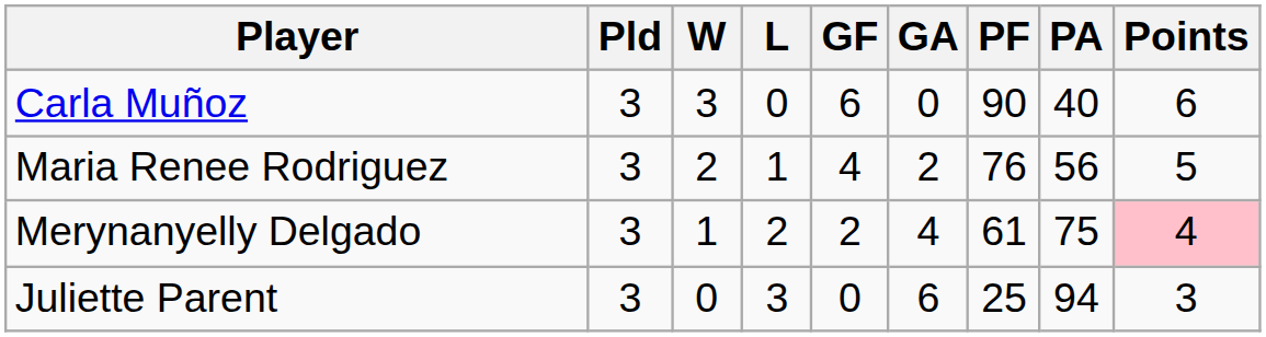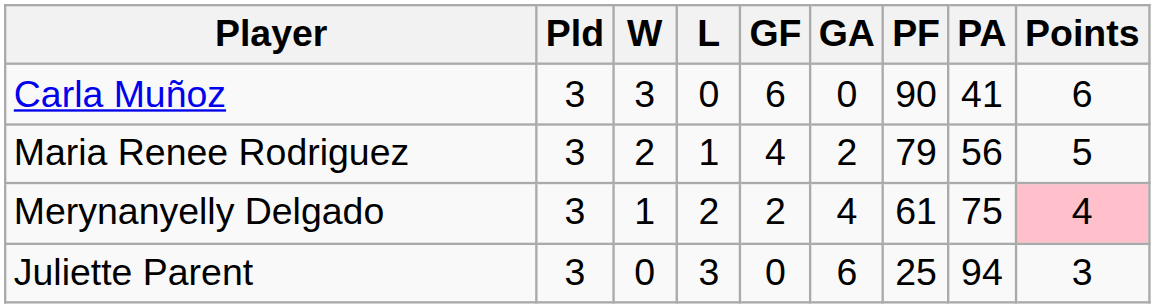Carla Muñoz | PA: 40 -> 41
Maria Renee Rodriguez | PF: 76 -> 79
